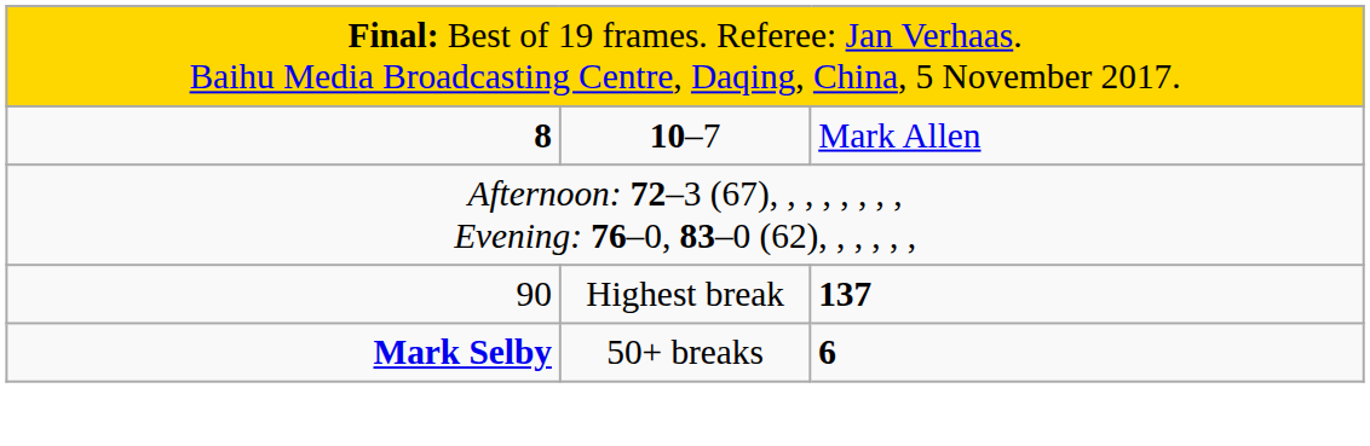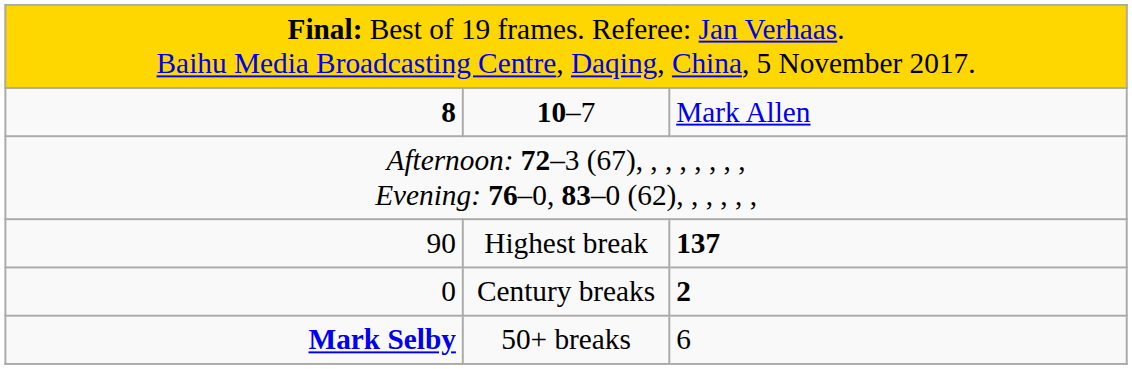+ row: 0 | Century breaks | 2
50+ breaks | column 3: bold -> normal
